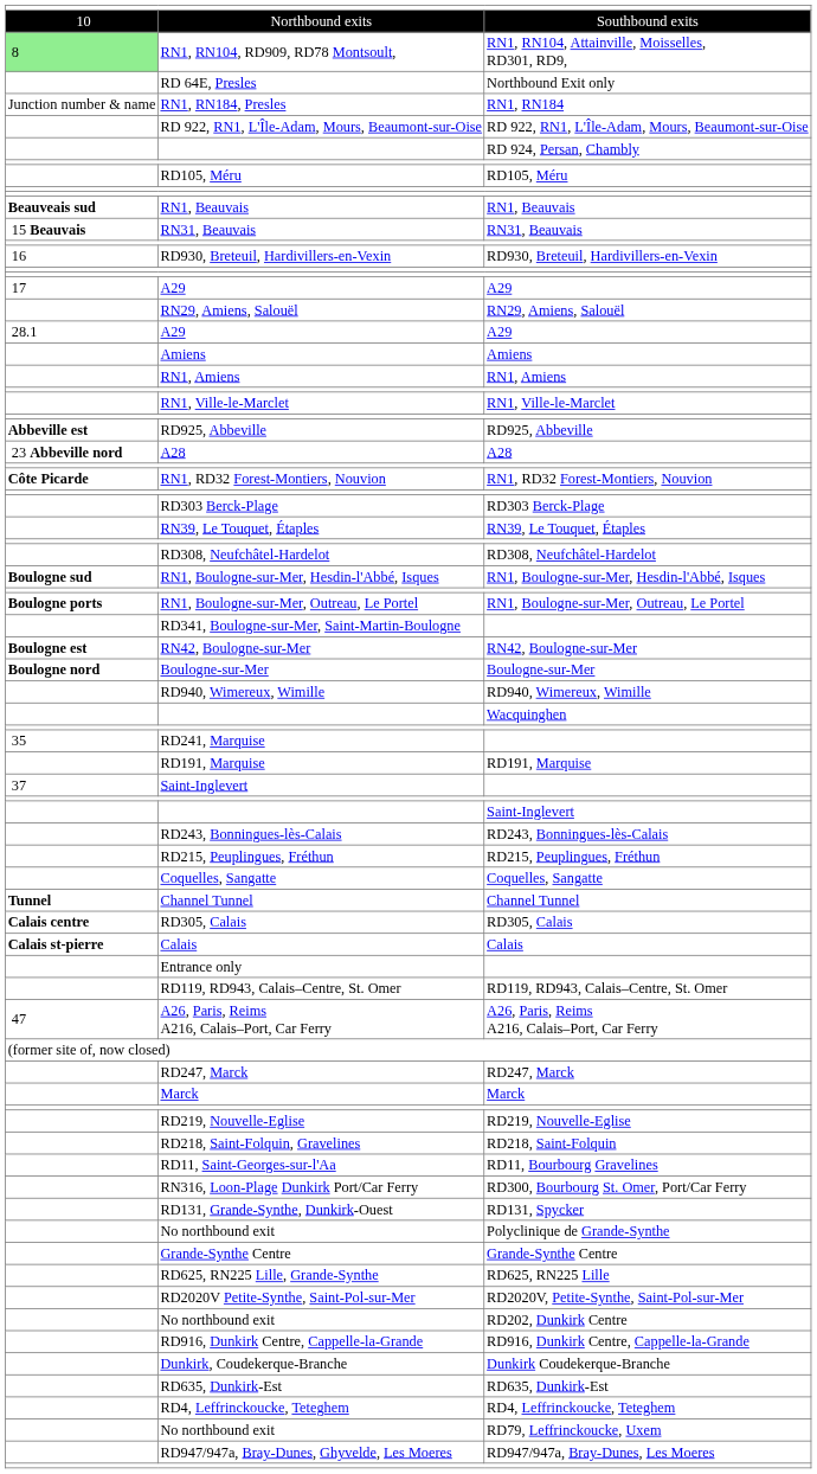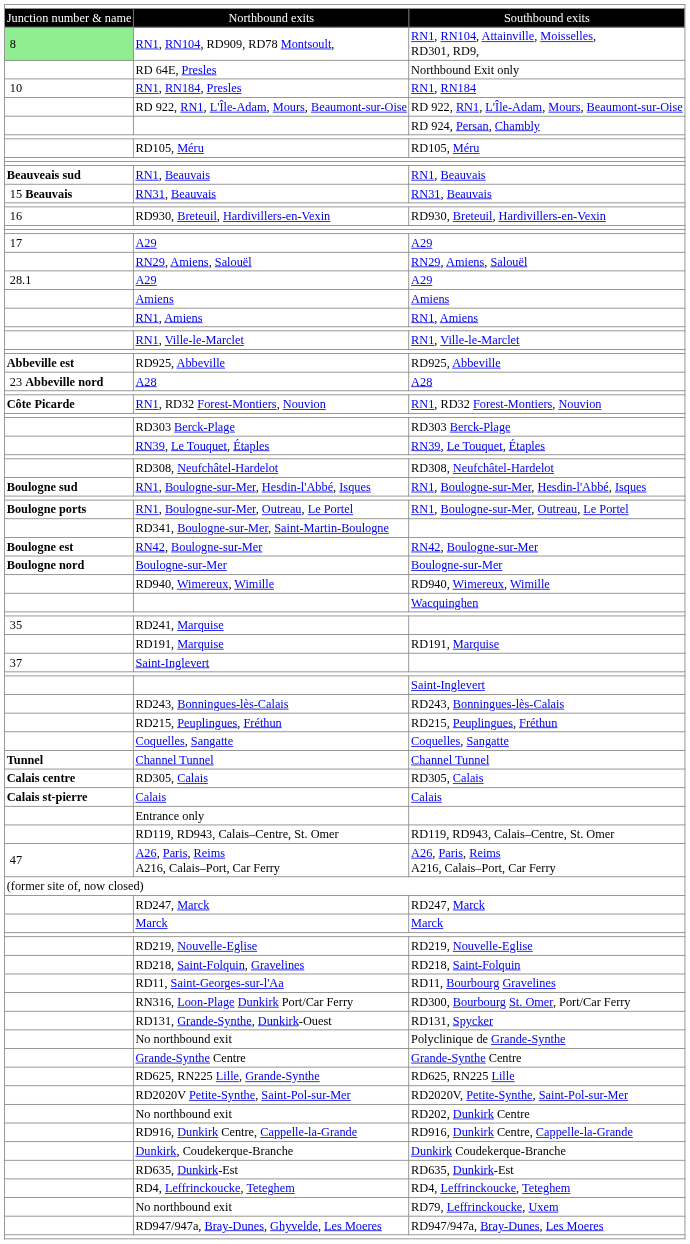Southbound exits | column 1: 10 -> Junction number & name
RN1, RN184 | column 1: Junction number & name -> 10
